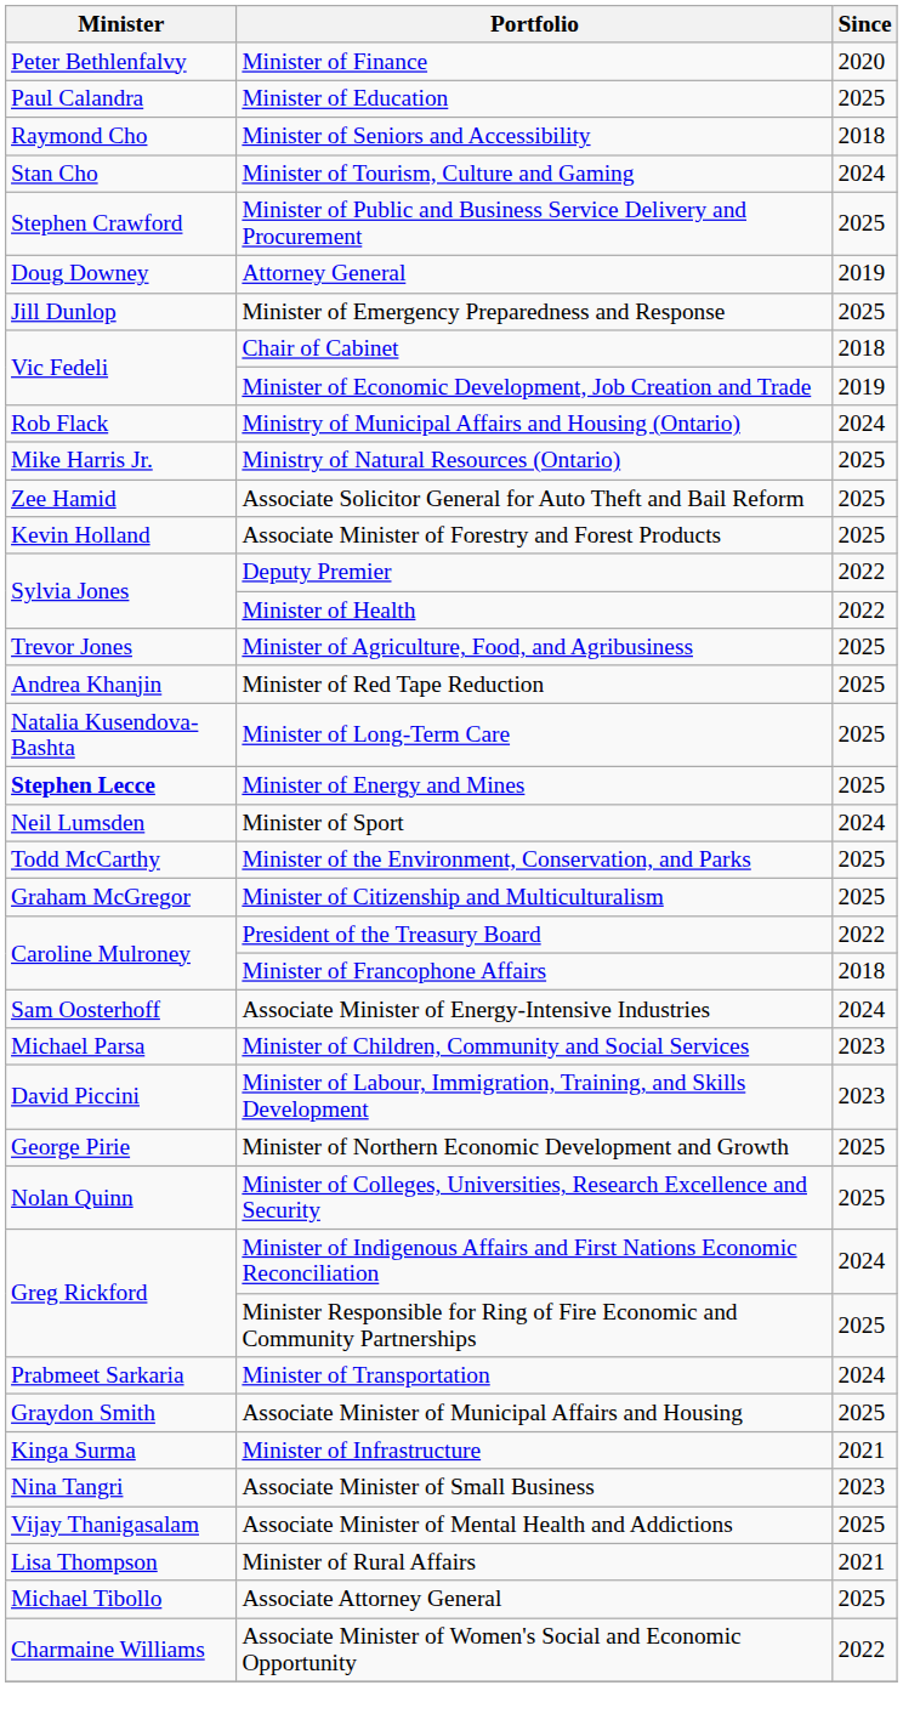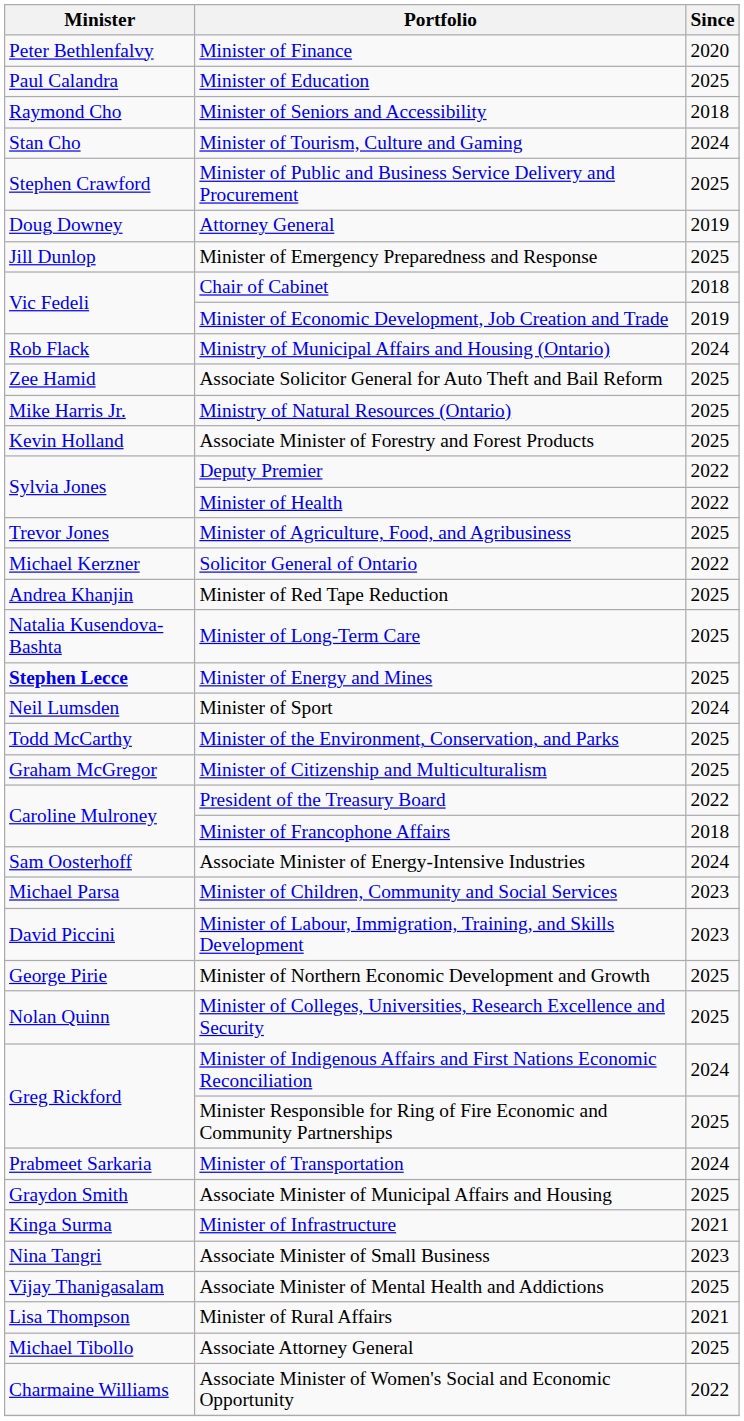rows swapped: Associate Solicitor General for Auto Theft and Bail Reform <-> Ministry of Natural Resources (Ontario)
+ row: Michael Kerzner | Solicitor General of Ontario | 2022
